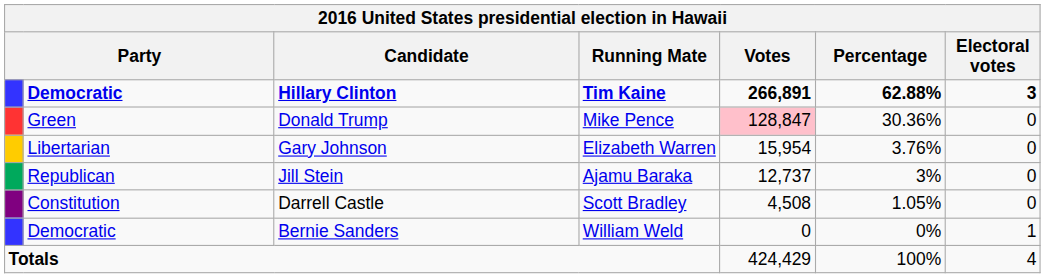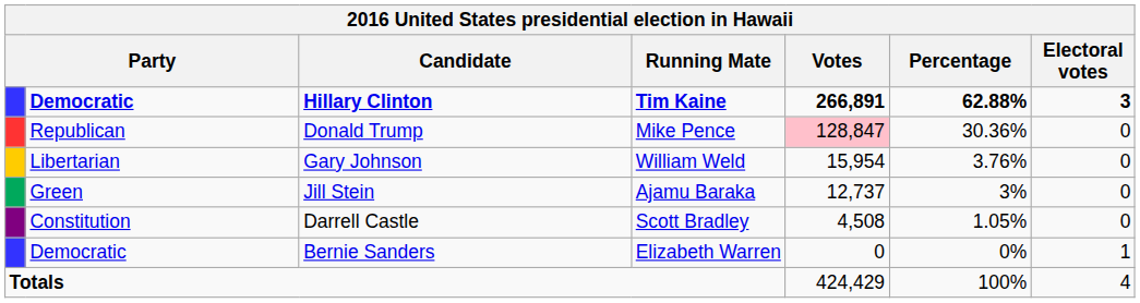Donald Trump | column 2: Green -> Republican
Gary Johnson | Running Mate: Elizabeth Warren -> William Weld
Jill Stein | column 2: Republican -> Green
Bernie Sanders | Running Mate: William Weld -> Elizabeth Warren
